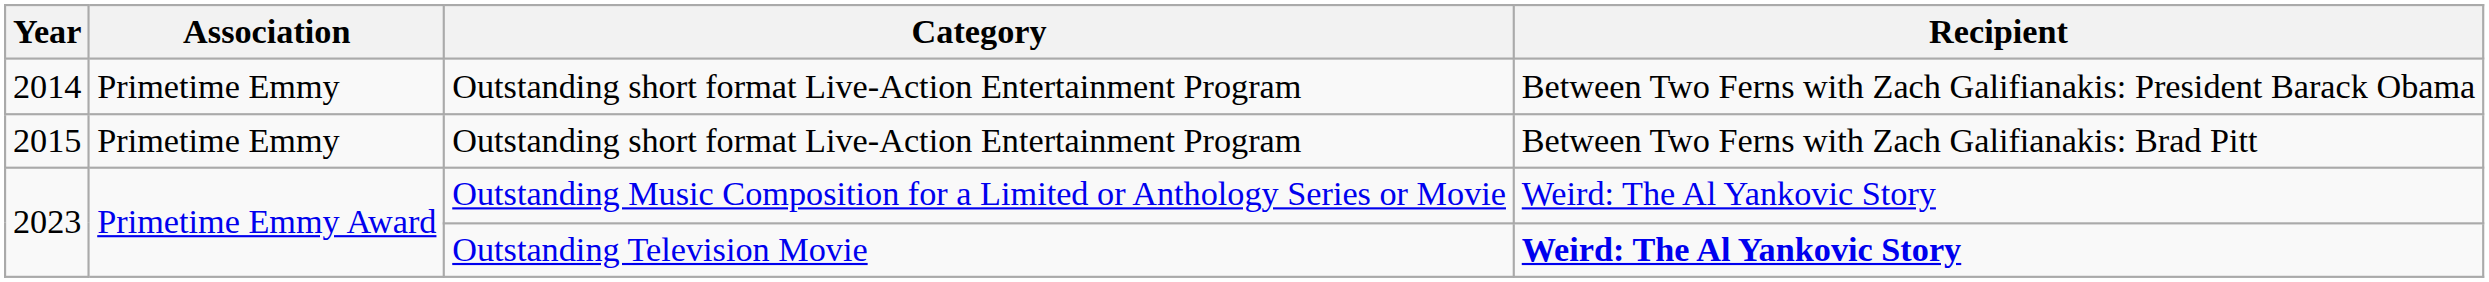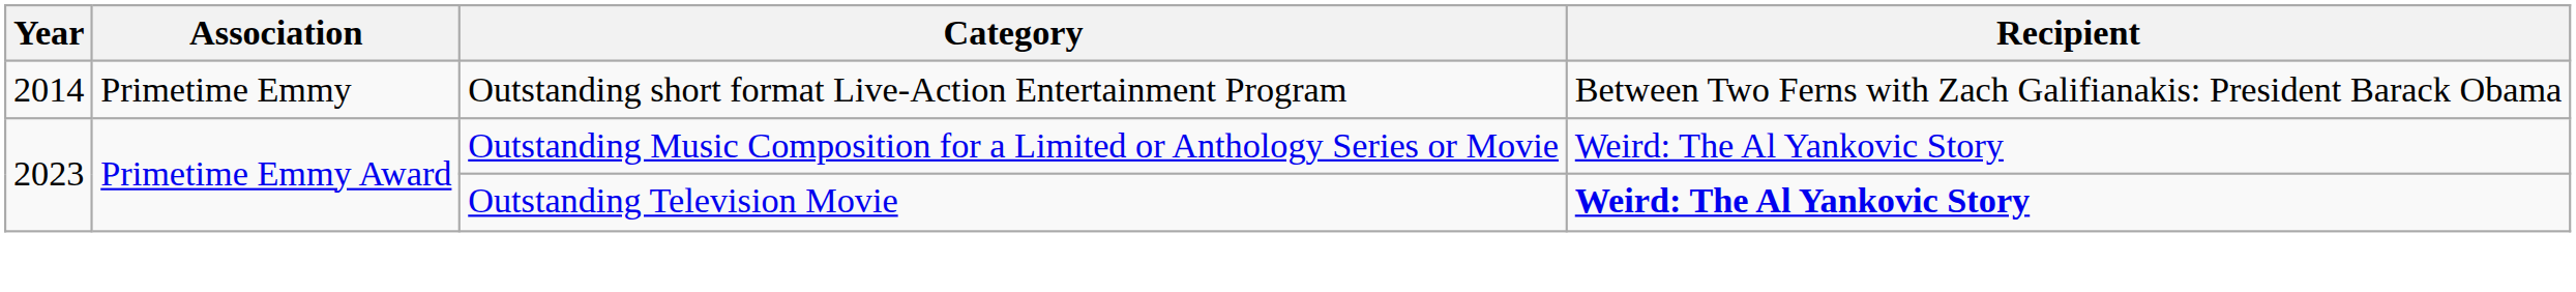- row: 2015 | Primetime Emmy | Outstanding short format Live-Action Entertainment Program | Between Two Ferns with Zach Galifianakis: Brad Pitt
